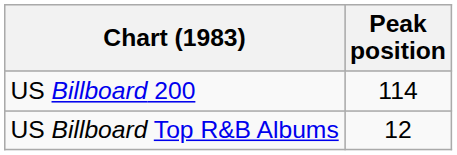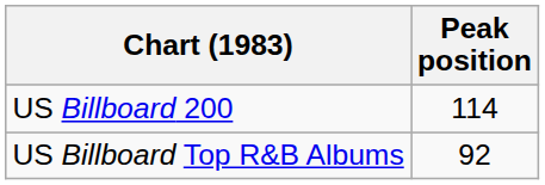US Billboard Top R&B Albums | Peak position: 12 -> 92
